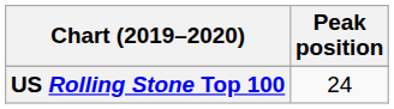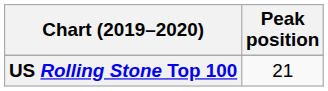US Rolling Stone Top 100 | Peak position: 24 -> 21
